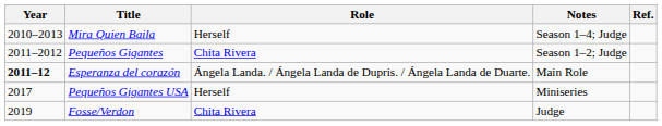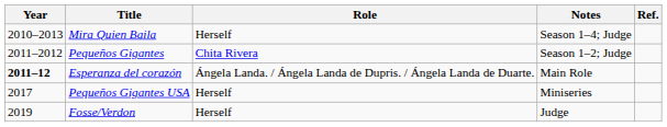Fosse/Verdon | Role: Chita Rivera -> Herself
